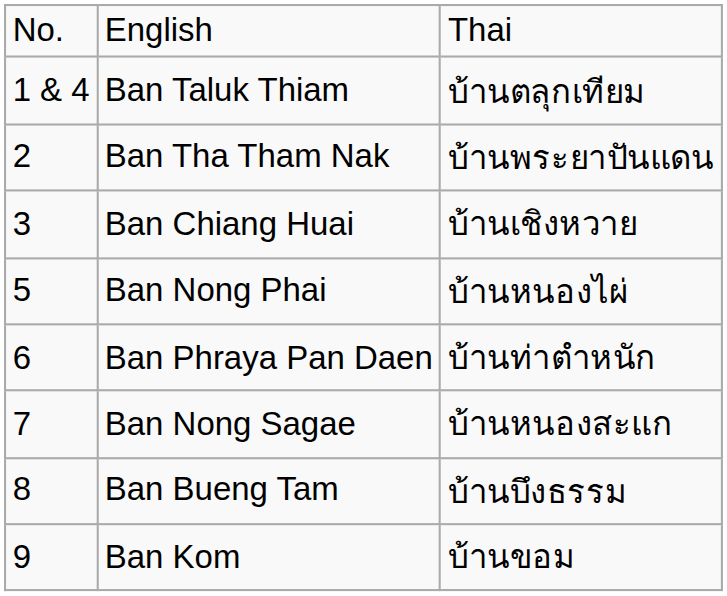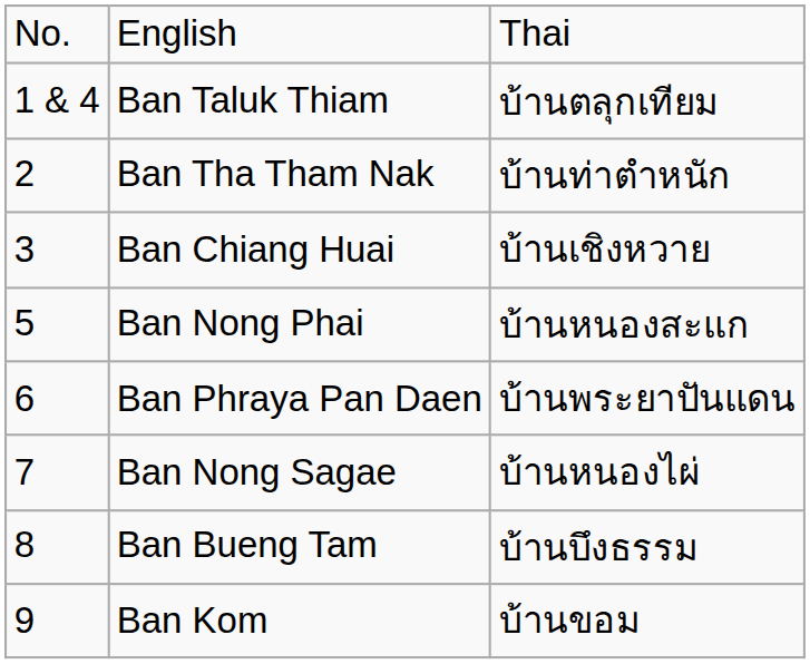Ban Tha Tham Nak | column 3: บ้านพระยาปันแดน -> บ้านท่าตำหนัก
Ban Nong Phai | column 3: บ้านหนองไผ่ -> บ้านหนองสะแก
Ban Phraya Pan Daen | column 3: บ้านท่าตำหนัก -> บ้านพระยาปันแดน
Ban Nong Sagae | column 3: บ้านหนองสะแก -> บ้านหนองไผ่
